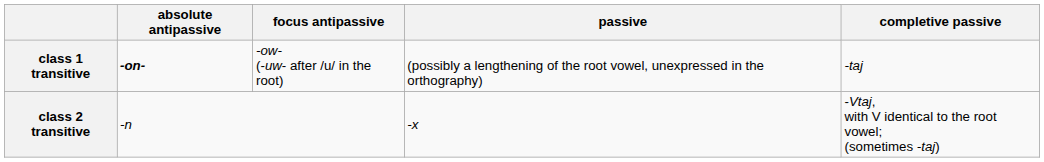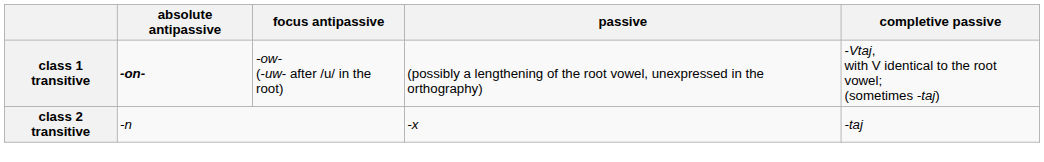class 1 transitive | completive passive: -taj -> -Vtaj, with V identical to the root vowel; (sometimes -taj)
class 2 transitive | completive passive: -Vtaj, with V identical to the root vowel; (sometimes -taj) -> -taj
